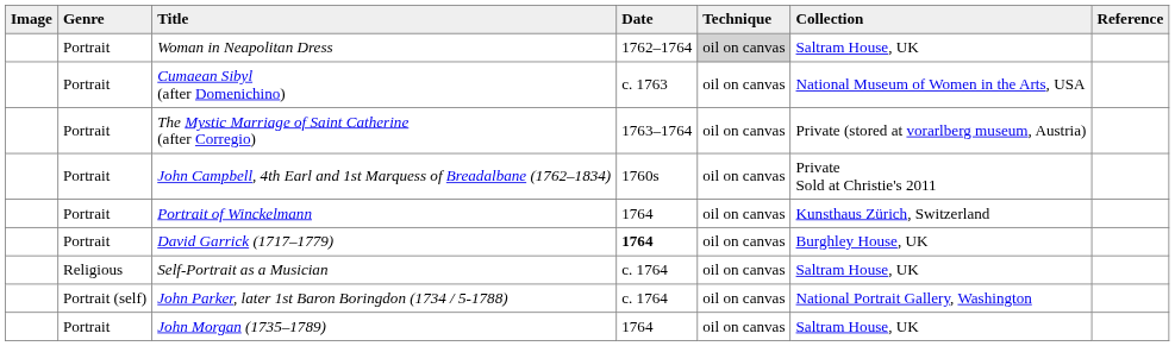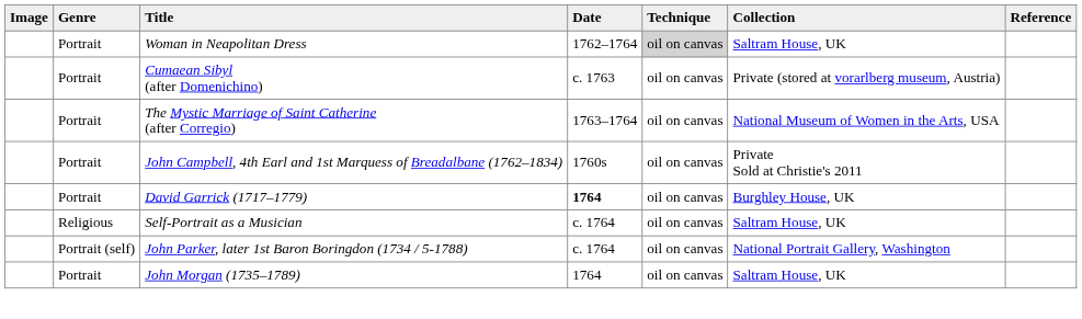Cumaean Sibyl (after Domenichino) | Collection: National Museum of Women in the Arts, USA -> Private (stored at vorarlberg museum, Austria)
The Mystic Marriage of Saint Catherine (after Corregio) | Collection: Private (stored at vorarlberg museum, Austria) -> National Museum of Women in the Arts, USA
- row: Portrait | Portrait of Winckelmann | 1764 | oil on canvas | Kunsthaus Zürich, Switzerland
